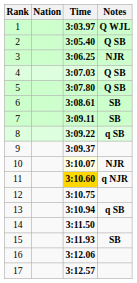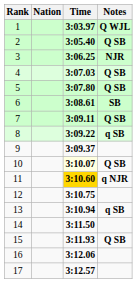7 | Notes: SB -> Q SB
10 | Notes: NJR -> Q SB
15 | Notes: SB -> Q SB
